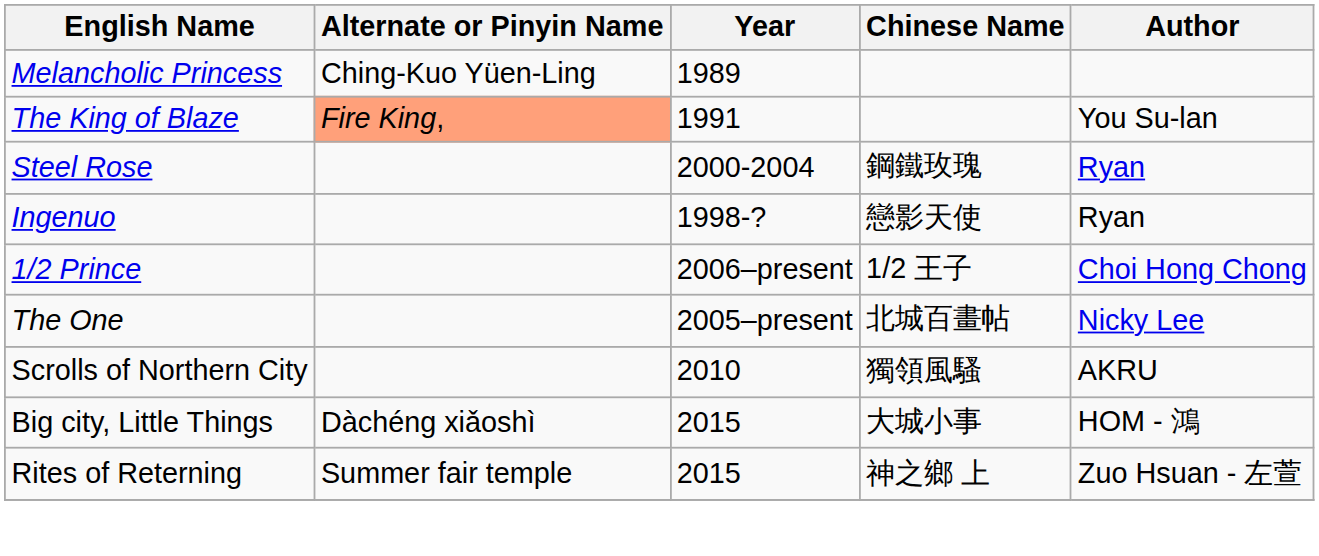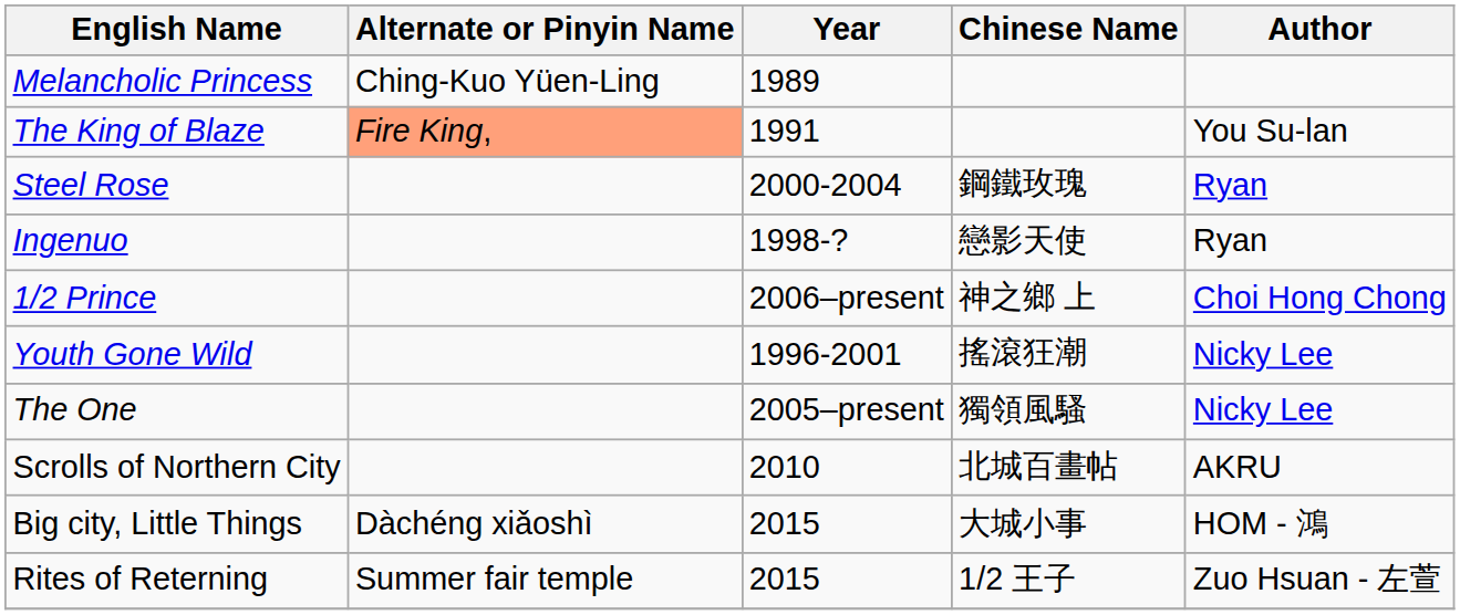1/2 Prince | Chinese Name: 1/2 王子 -> 神之鄉 上
+ row: Youth Gone Wild | 1996-2001 | 搖滾狂潮 | Nicky Lee
The One | Chinese Name: 北城百畫帖 -> 獨領風騷
Scrolls of Northern City | Chinese Name: 獨領風騷 -> 北城百畫帖
Rites of Reterning | Chinese Name: 神之鄉 上 -> 1/2 王子
